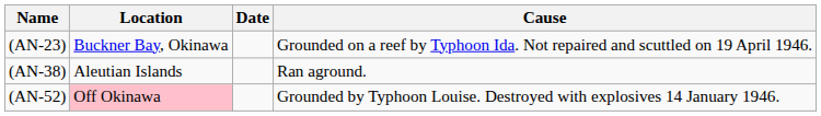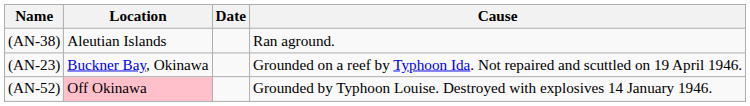rows swapped: (AN-38) <-> (AN-23)
